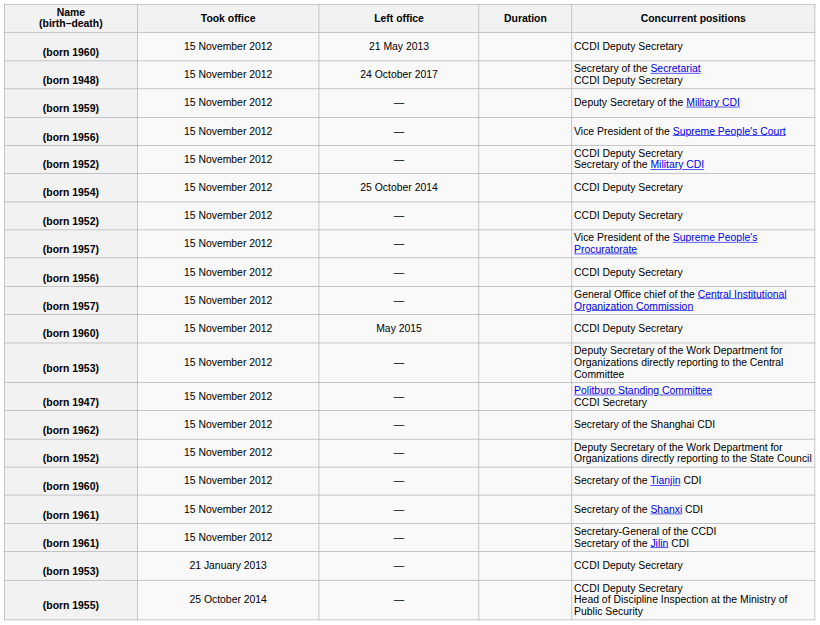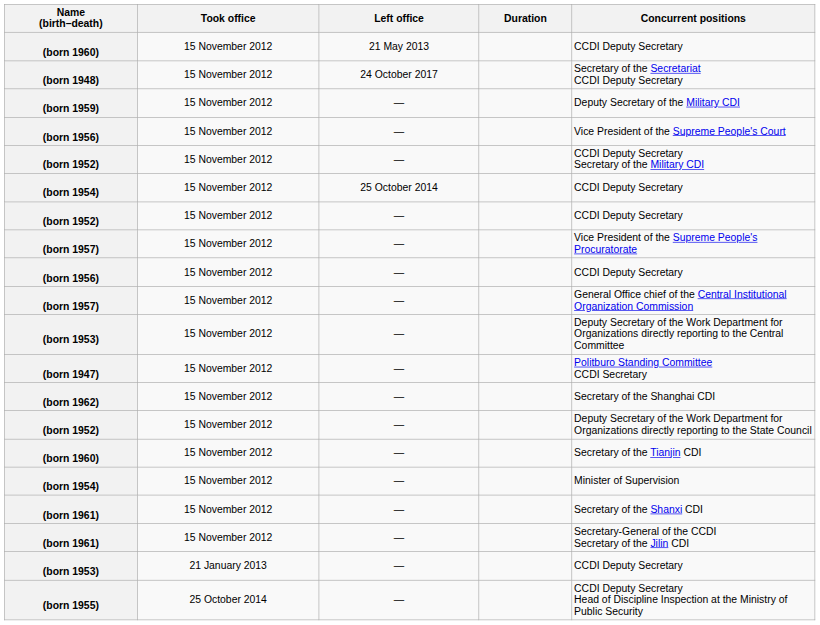- row: (born 1960) | 15 November 2012 | May 2015 | CCDI Deputy Secretary
+ row: (born 1954) | 15 November 2012 | — | Minister of Supervision
